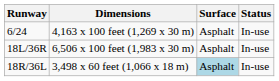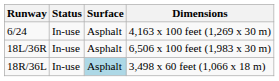columns swapped: Dimensions <-> Status
